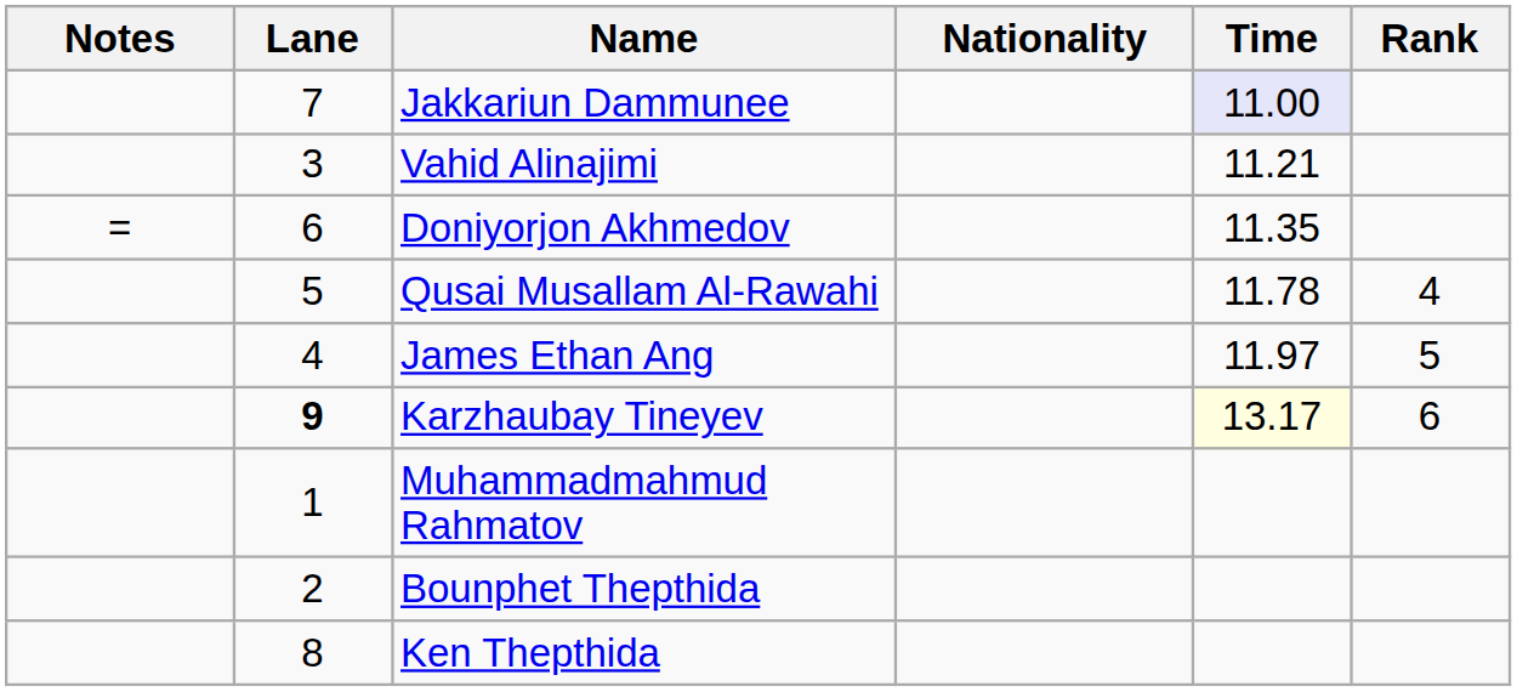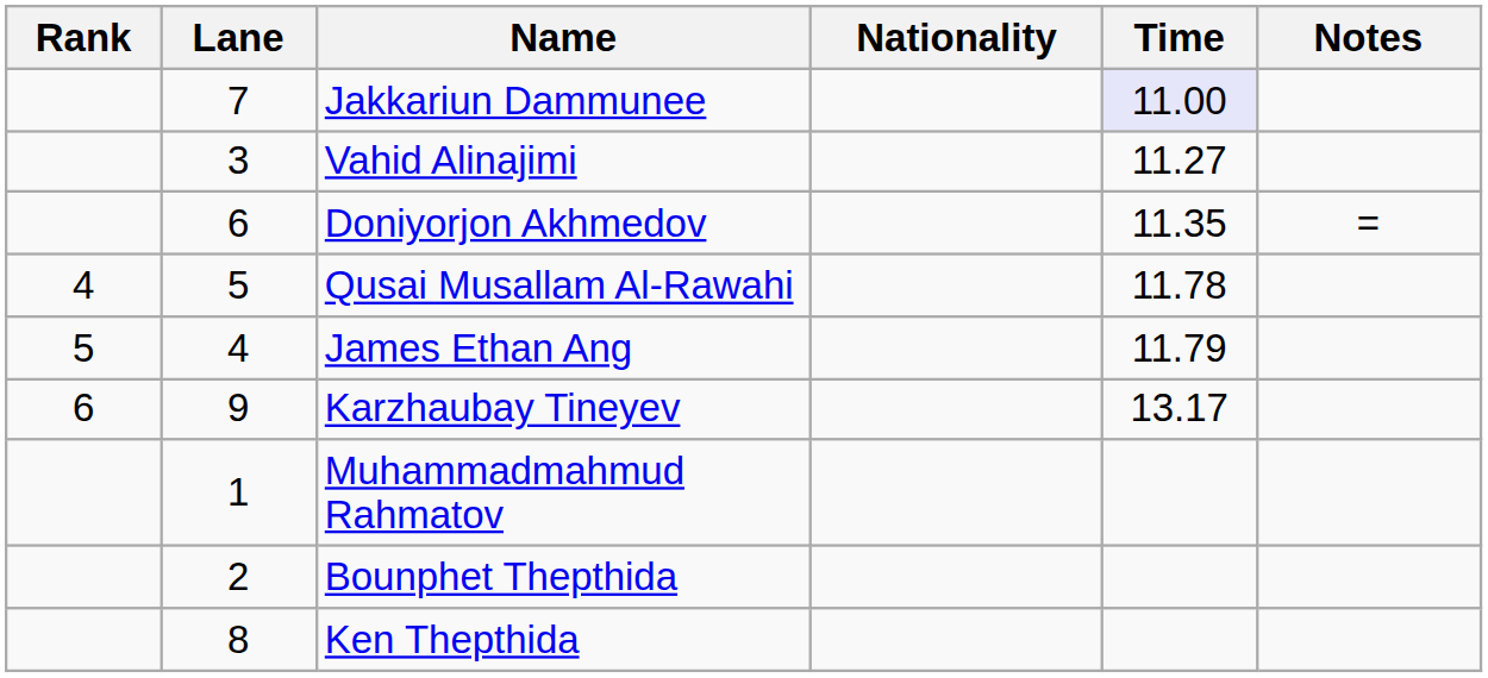columns swapped: Rank <-> Notes
Vahid Alinajimi | Time: 11.21 -> 11.27
James Ethan Ang | Time: 11.97 -> 11.79
Karzhaubay Tineyev | Lane: bold -> normal
Karzhaubay Tineyev | Time: lightyellow background -> no background
